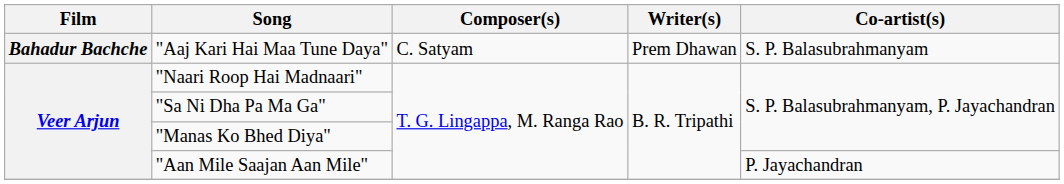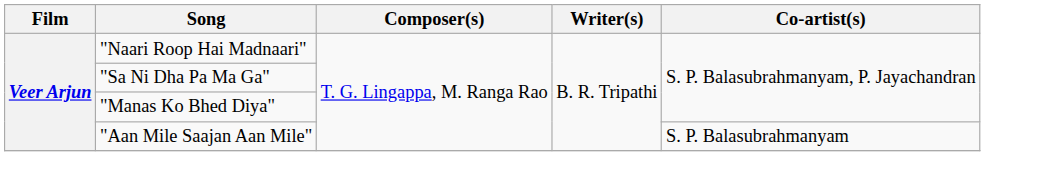- row: Bahadur Bachche | "Aaj Kari Hai Maa Tune Daya" | C. Satyam | Prem Dhawan | S. P. Balasubrahmanyam
"Aan Mile Saajan Aan Mile" | Co-artist(s): P. Jayachandran -> S. P. Balasubrahmanyam
